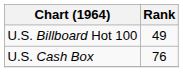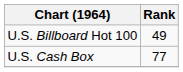U.S. Cash Box | Rank: 76 -> 77
